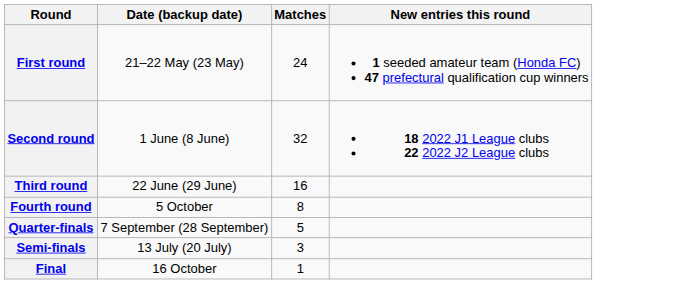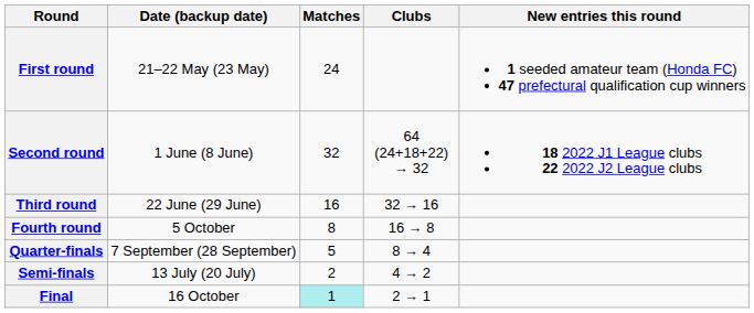+ column: Clubs | 64 (24+18+22) → 32 | 32 → 16 | 16 → 8 | 8 → 4 | 4 → 2 | 2 → 1
Semi-finals | Matches: 3 -> 2
Final | Matches: no background -> paleturquoise background
